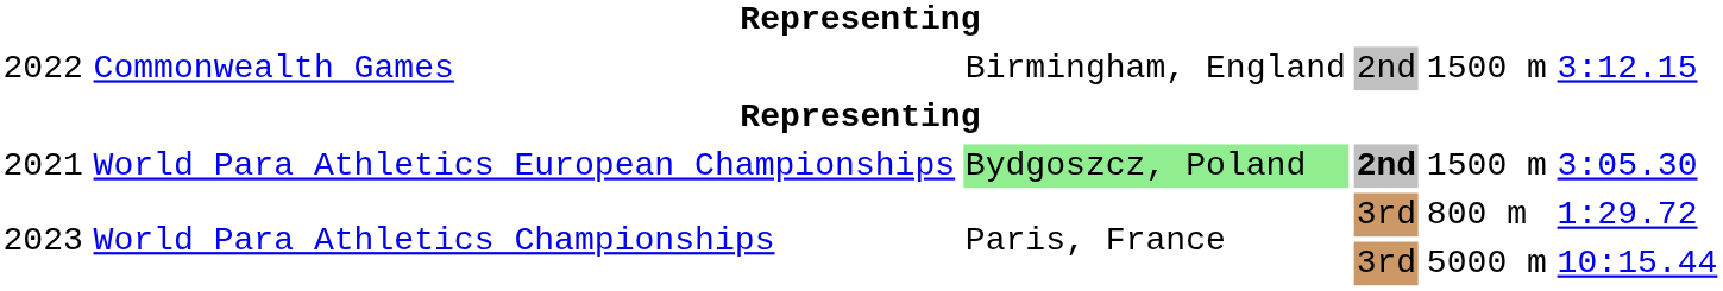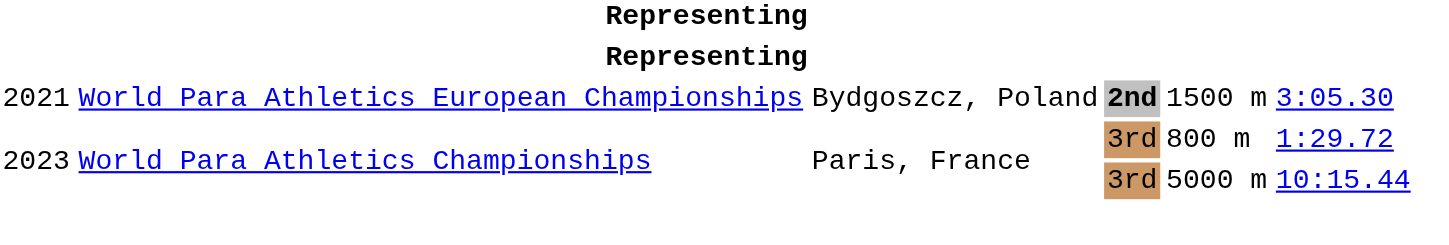- row: 2022 | Commonwealth Games | Birmingham, England | 2nd | 1500 m | 3:12.15
2021 | column 3: lightgreen background -> no background
